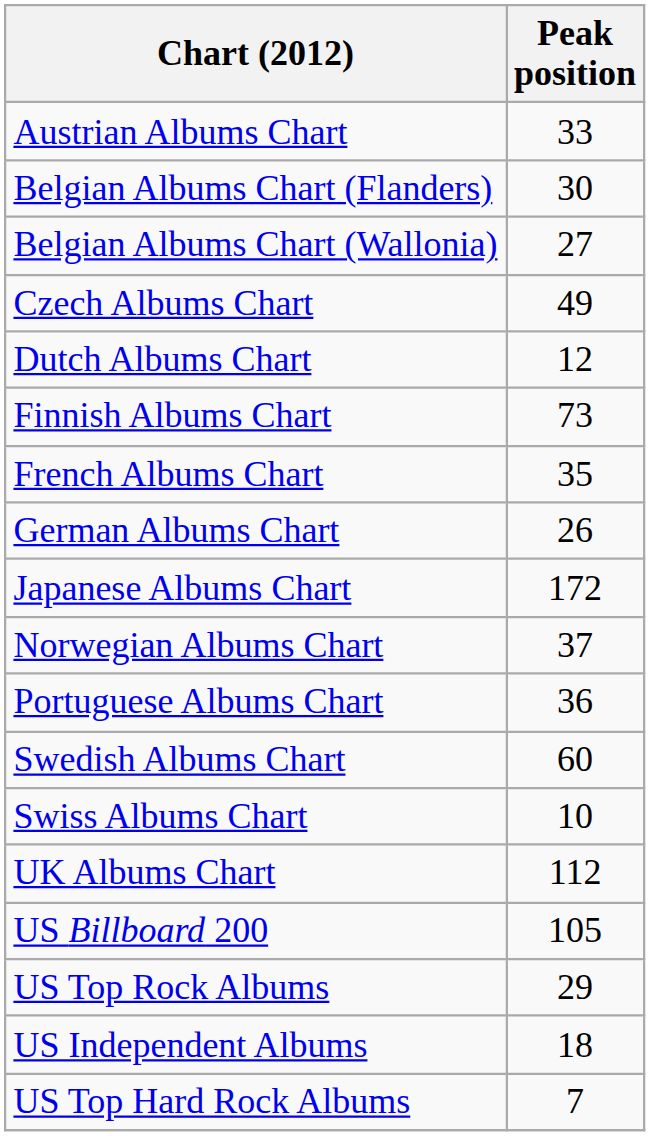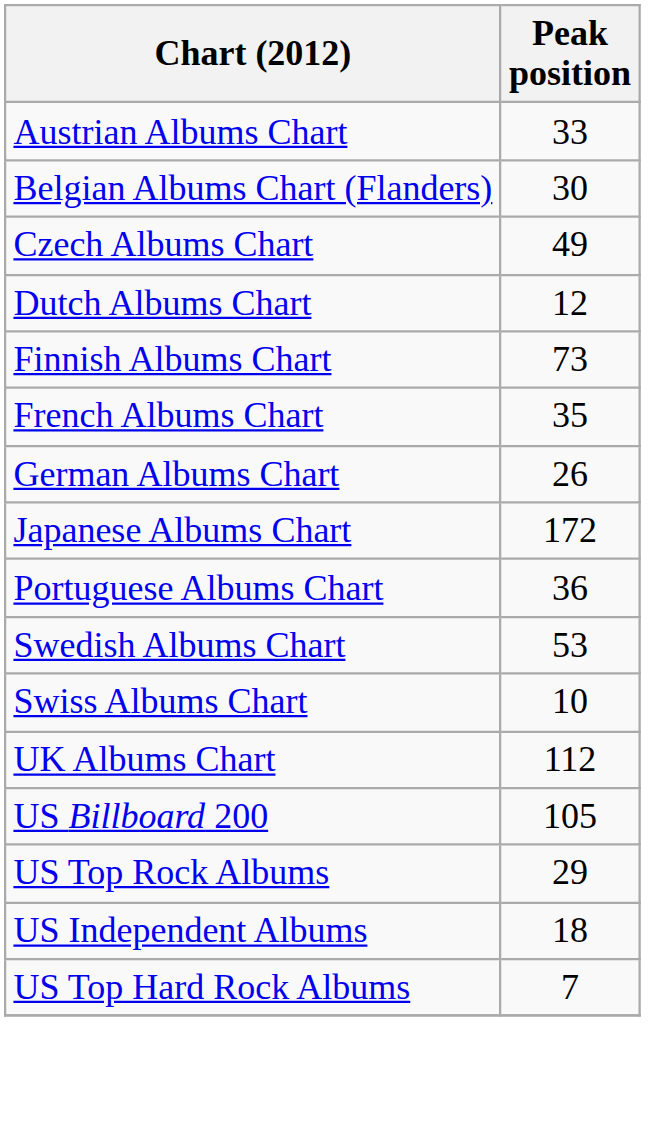- row: Belgian Albums Chart (Wallonia) | 27
- row: Norwegian Albums Chart | 37
Swedish Albums Chart | Peak position: 60 -> 53
